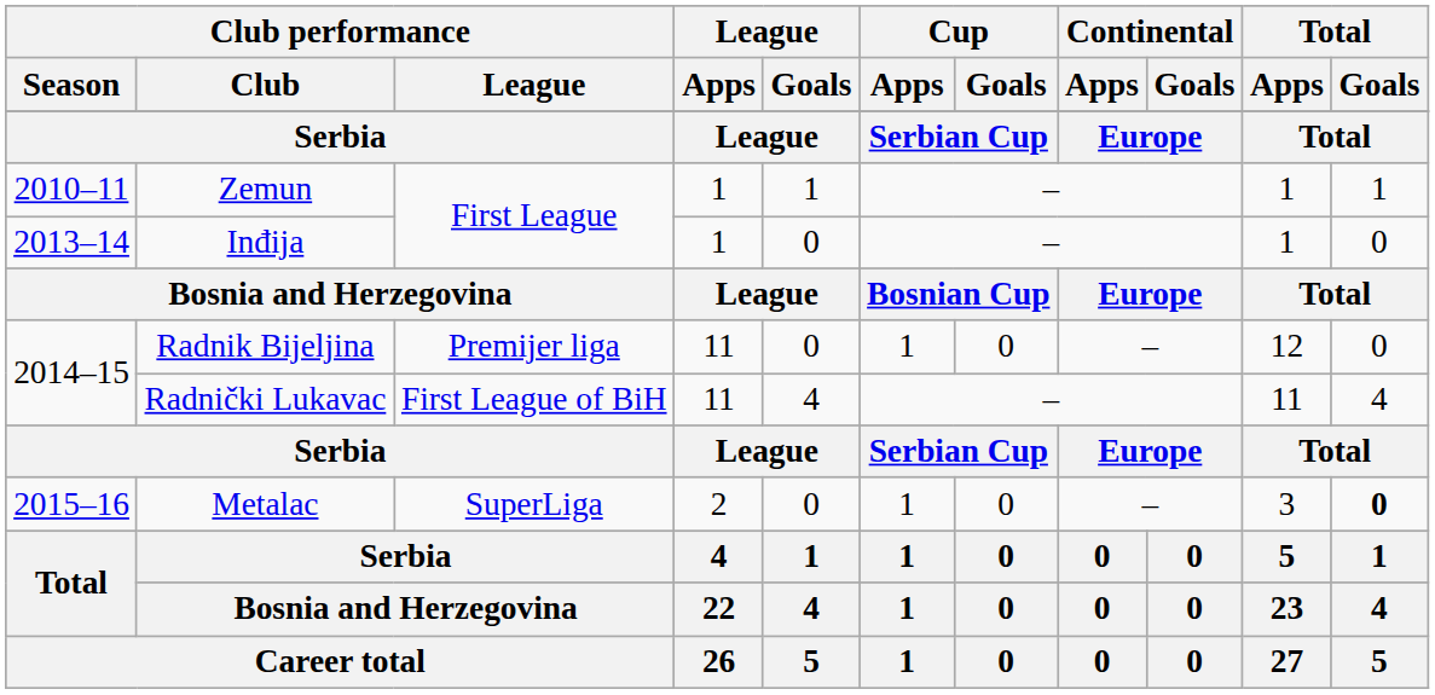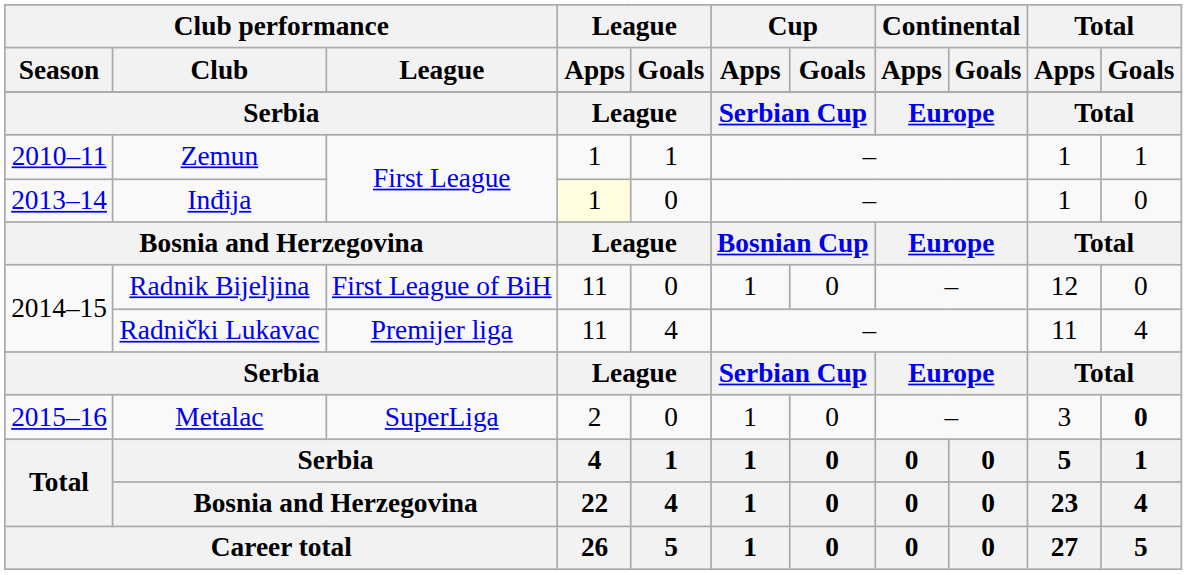Inđija | League / Apps: no background -> lightyellow background
Radnik Bijeljina | Club performance / League: Premijer liga -> First League of BiH
Radnički Lukavac | Club performance / League: First League of BiH -> Premijer liga
